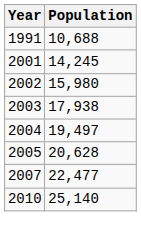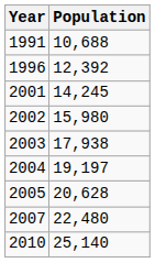+ row: 1996 | 12,392
2004 | Population: 19,497 -> 19,197
2007 | Population: 22,477 -> 22,480
